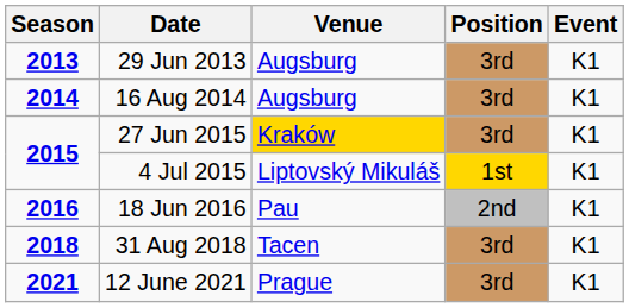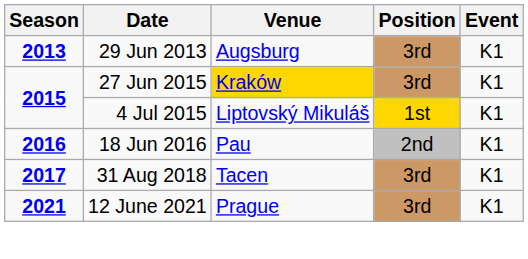- row: 2014 | 16 Aug 2014 | Augsburg | 3rd | K1
31 Aug 2018 | Season: 2018 -> 2017
